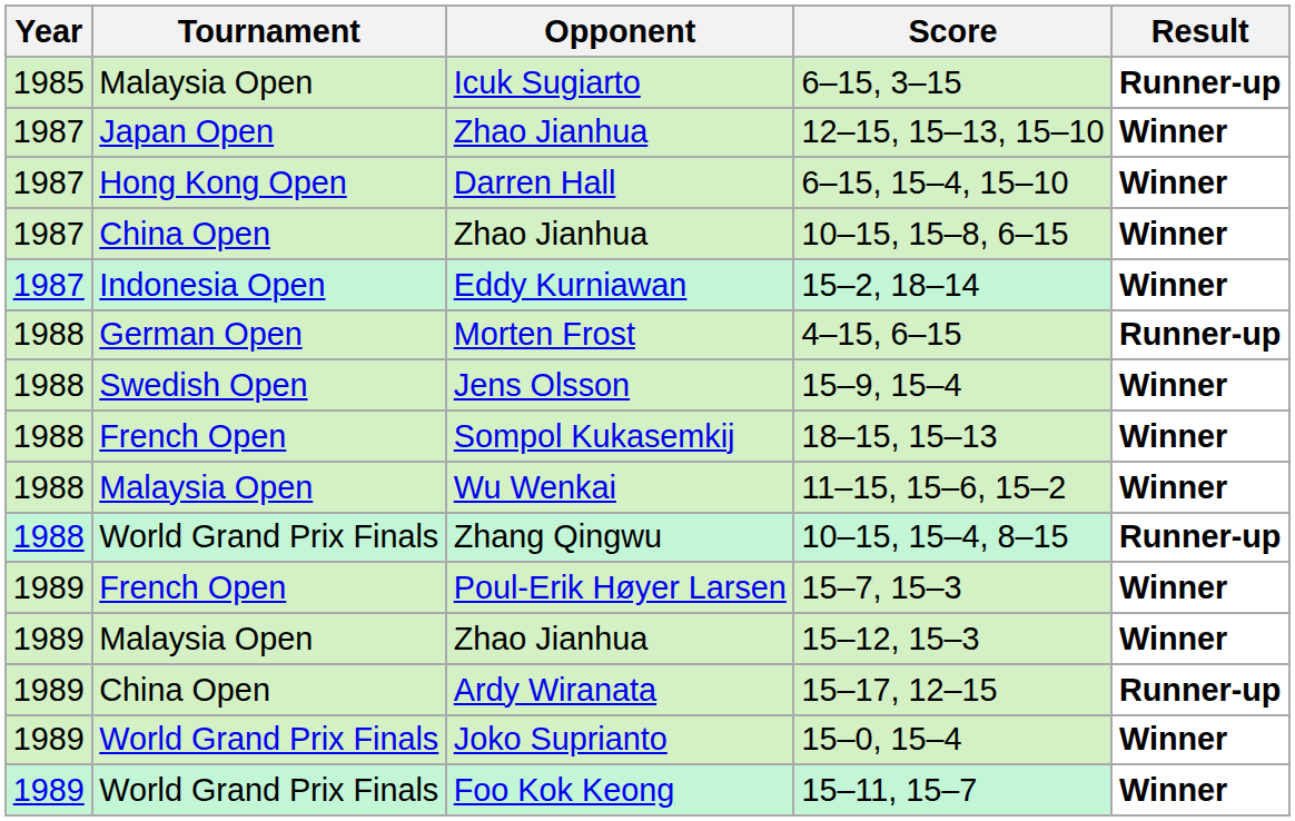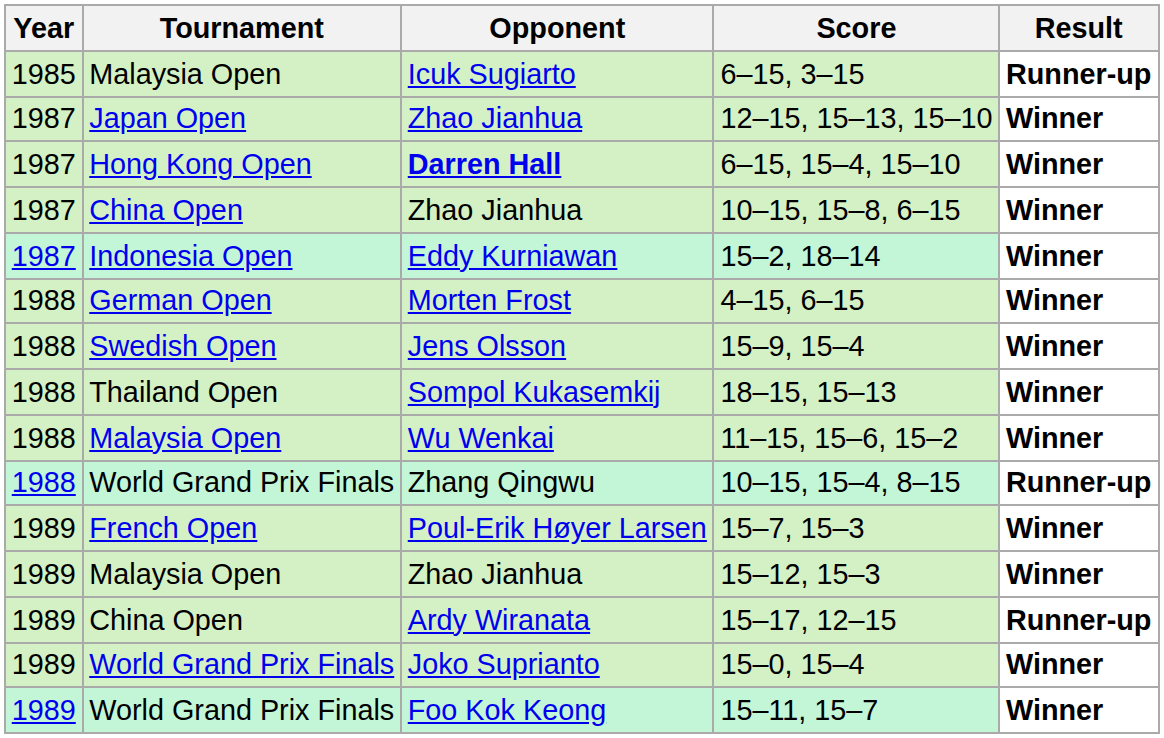6–15, 15–4, 15–10 | Opponent: normal -> bold
4–15, 6–15 | Result: Runner-up -> Winner
18–15, 15–13 | Tournament: French Open -> Thailand Open
